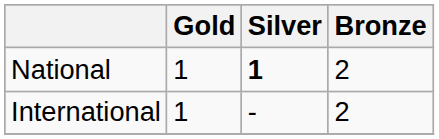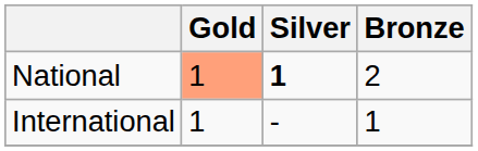National | Gold: no background -> lightsalmon background
International | Bronze: 2 -> 1
